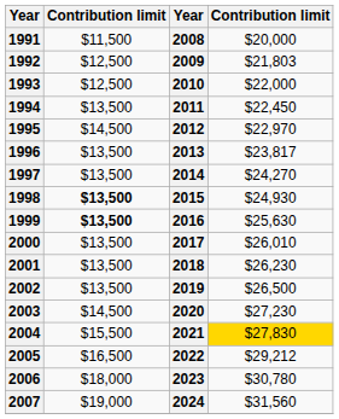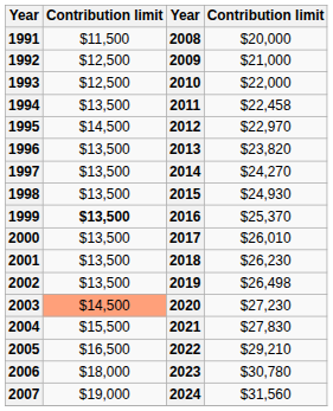1992 | column 4: $21,803 -> $21,000
1994 | column 4: $22,450 -> $22,458
1996 | column 4: $23,817 -> $23,820
1998 | column 2: bold -> normal
1999 | column 4: $25,630 -> $25,370
2002 | column 4: $26,500 -> $26,498
2003 | column 2: no background -> lightsalmon background
2004 | column 4: gold background -> no background
2005 | column 4: $29,212 -> $29,210
